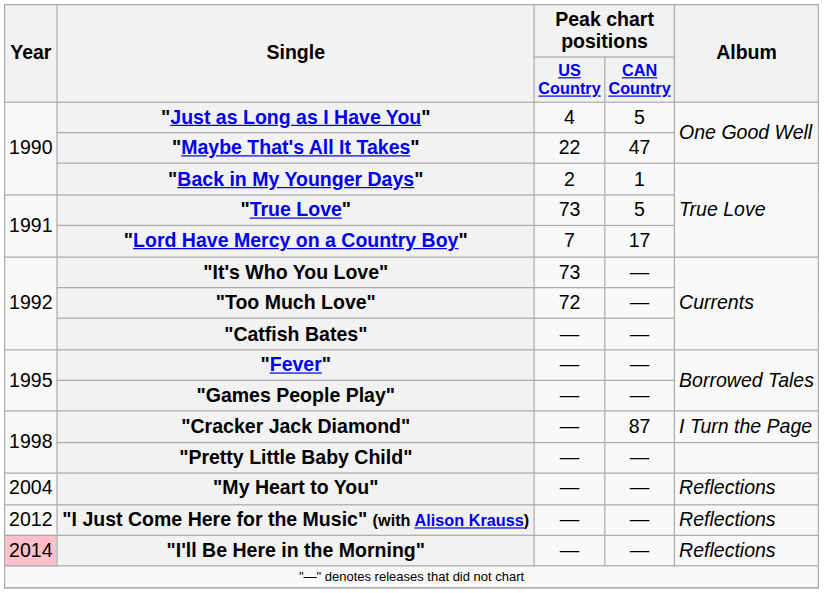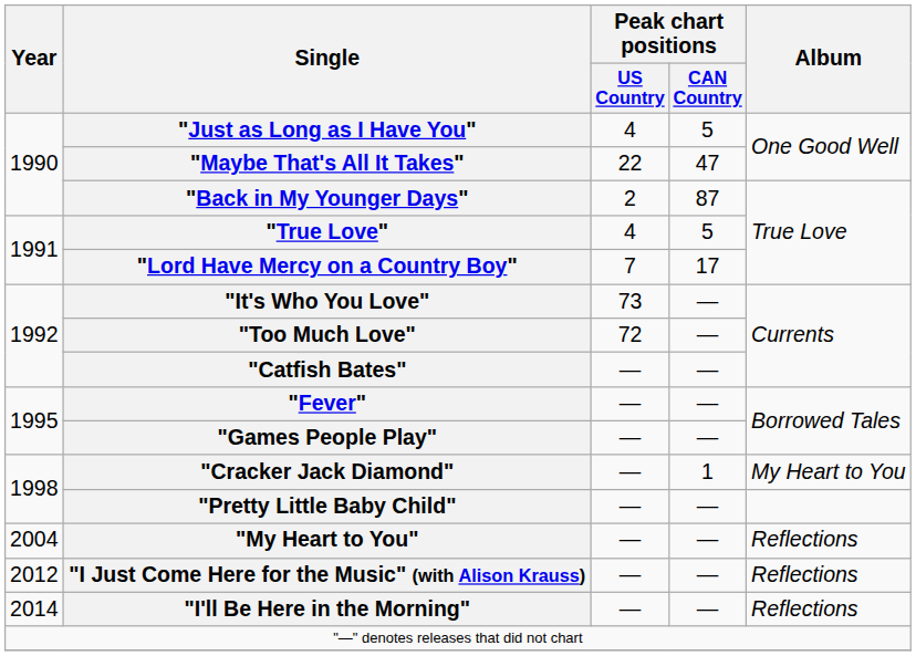"Back in My Younger Days" | Peak chart positions / CAN Country: 1 -> 87
"True Love" | Peak chart positions / US Country: 73 -> 4
"Cracker Jack Diamond" | Peak chart positions / CAN Country: 87 -> 1
"Cracker Jack Diamond" | Album: I Turn the Page -> My Heart to You
"I'll Be Here in the Morning" | Year: pink background -> no background
